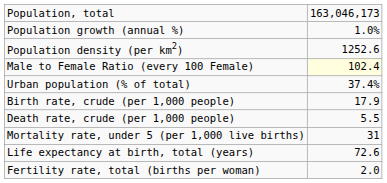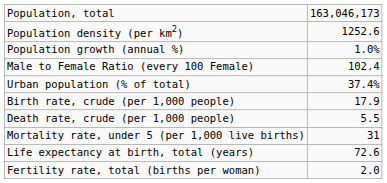rows swapped: Population density (per km2) <-> Population growth (annual %)
Male to Female Ratio (every 100 Female) | column 2: lightyellow background -> no background
